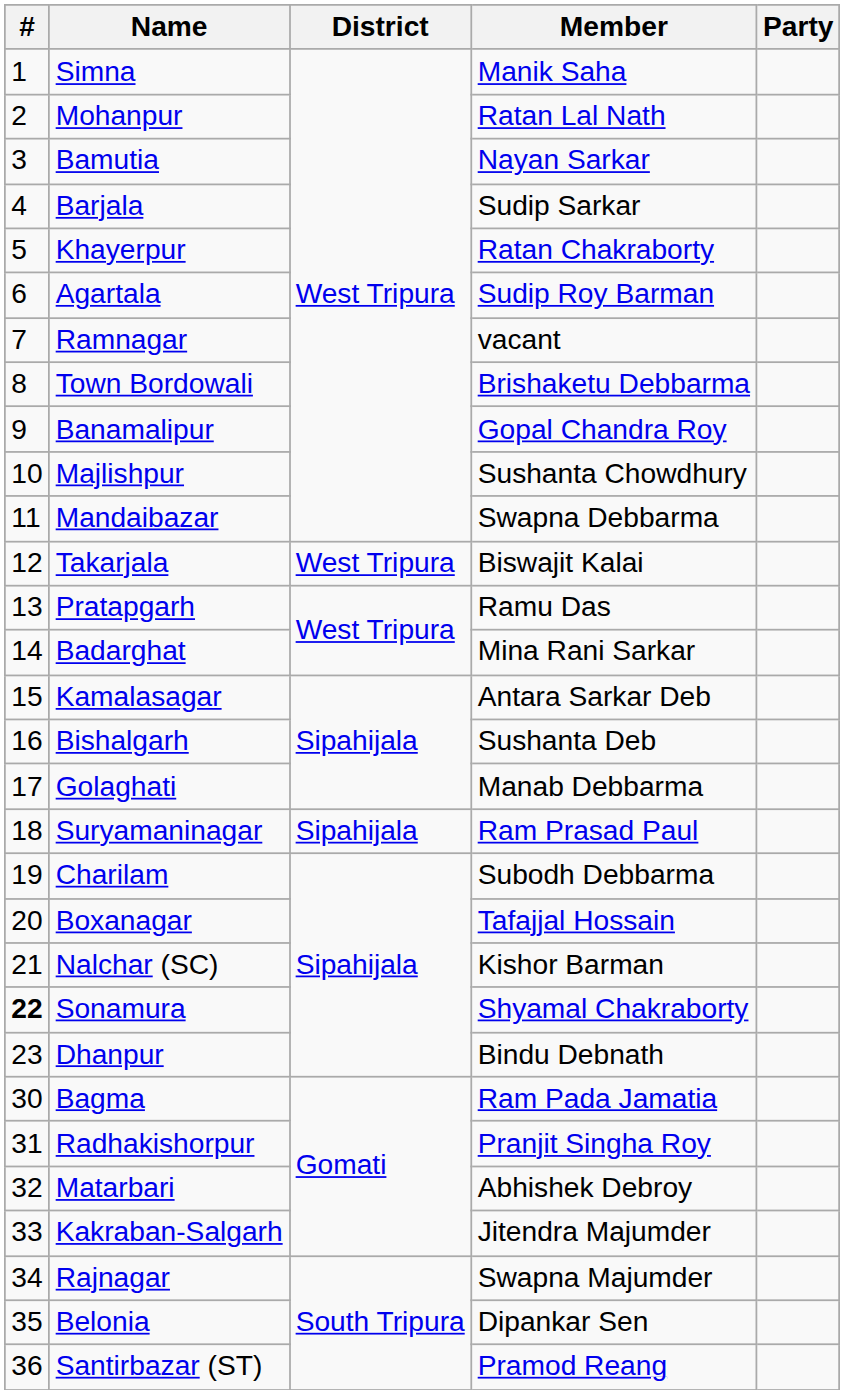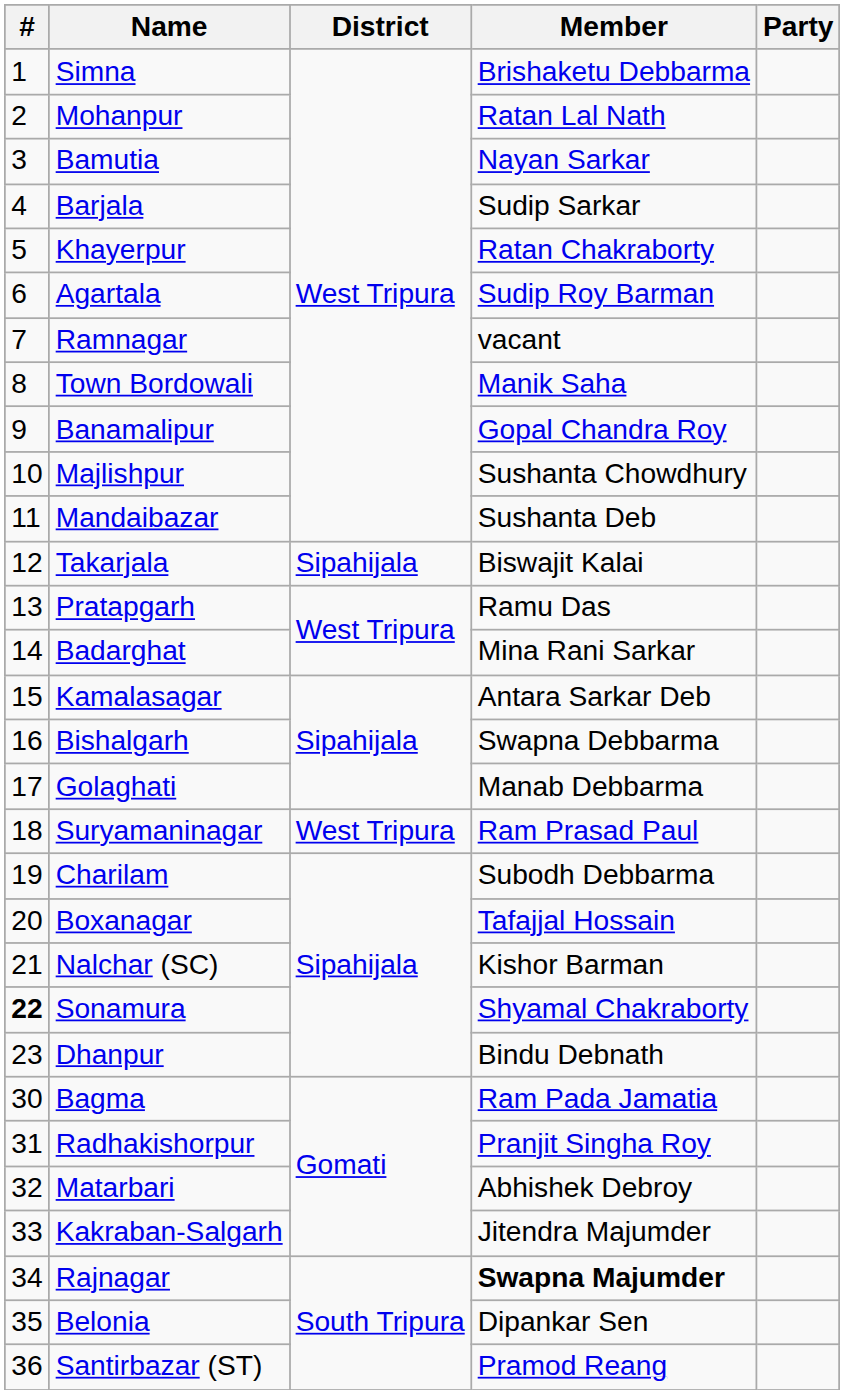Simna | Member: Manik Saha -> Brishaketu Debbarma
Town Bordowali | Member: Brishaketu Debbarma -> Manik Saha
Mandaibazar | Member: Swapna Debbarma -> Sushanta Deb
Takarjala | District: West Tripura -> Sipahijala
Bishalgarh | Member: Sushanta Deb -> Swapna Debbarma
Suryamaninagar | District: Sipahijala -> West Tripura
Rajnagar | Member: normal -> bold
